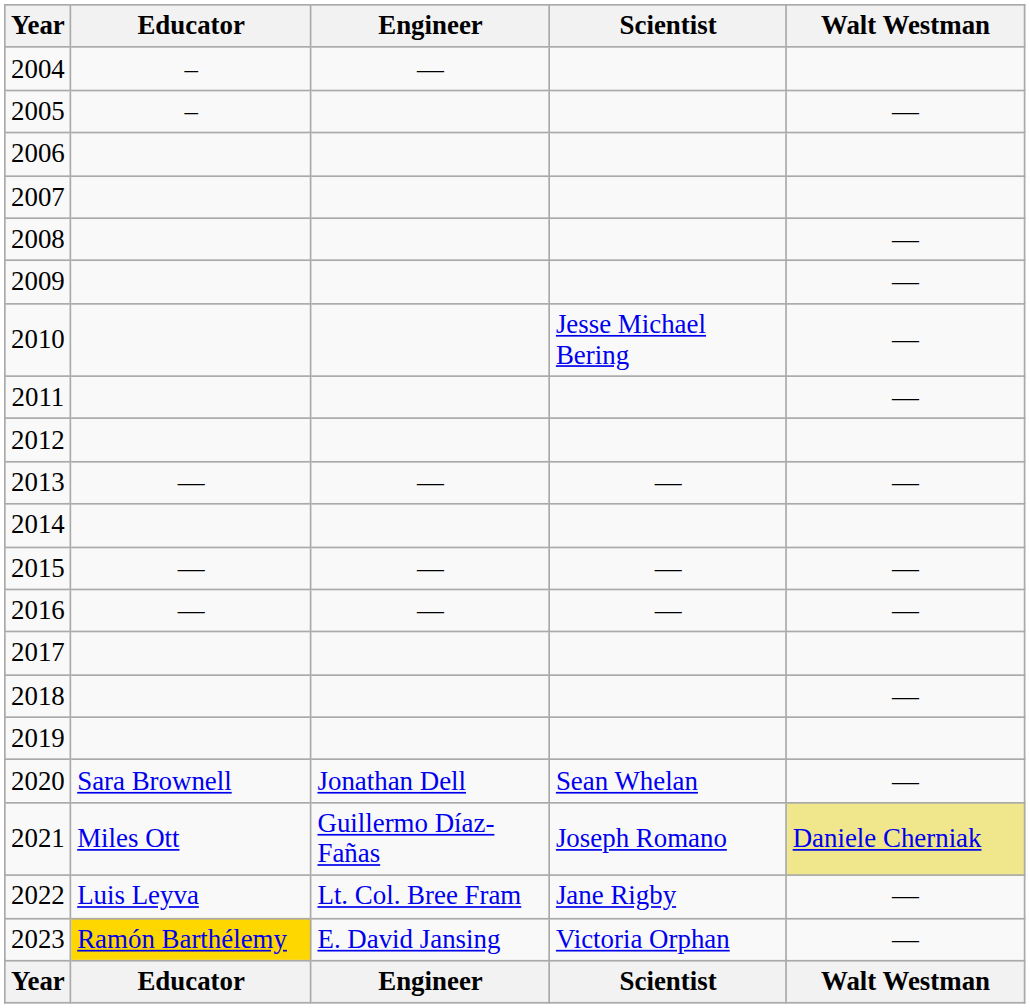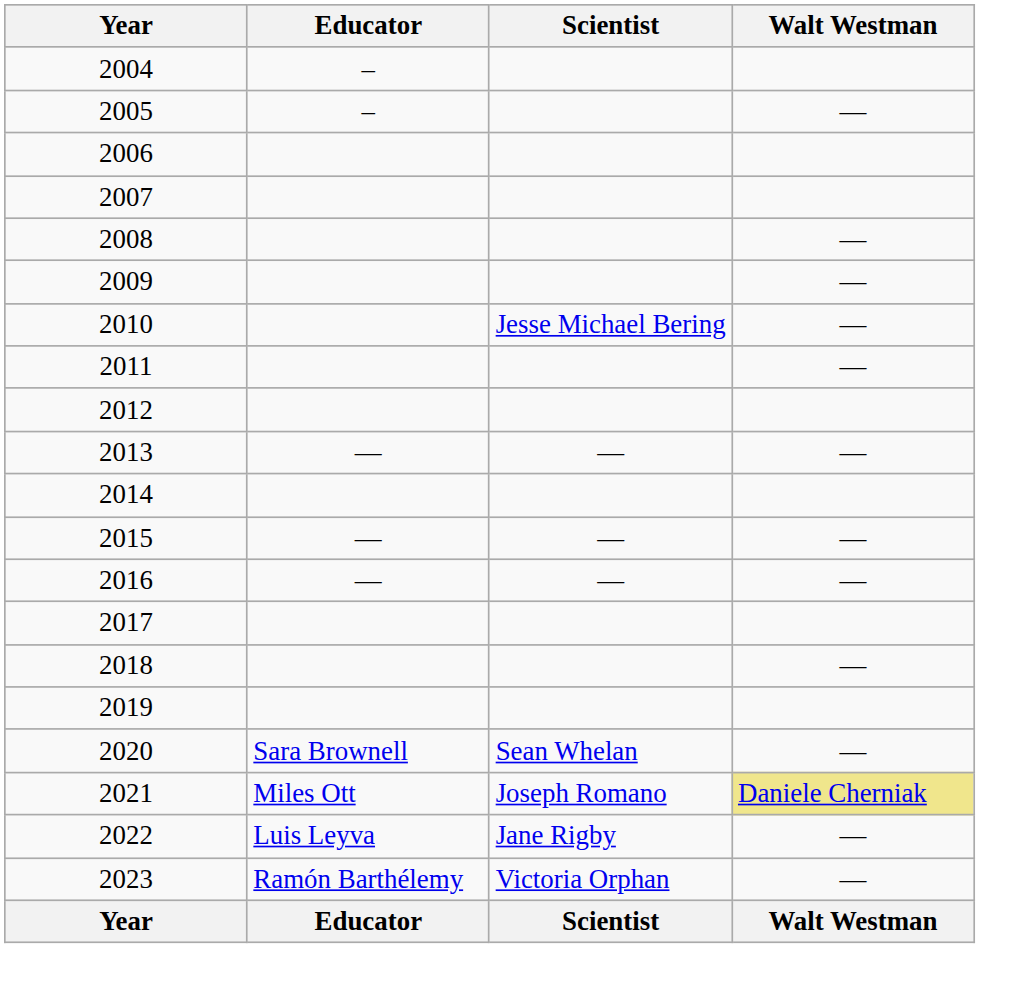- column: Engineer | — | — | — | — | Jonathan Dell | Guillermo Díaz-Fañas | Lt. Col. Bree Fram | E. David Jansing | Engineer
2023 | Educator: gold background -> no background
